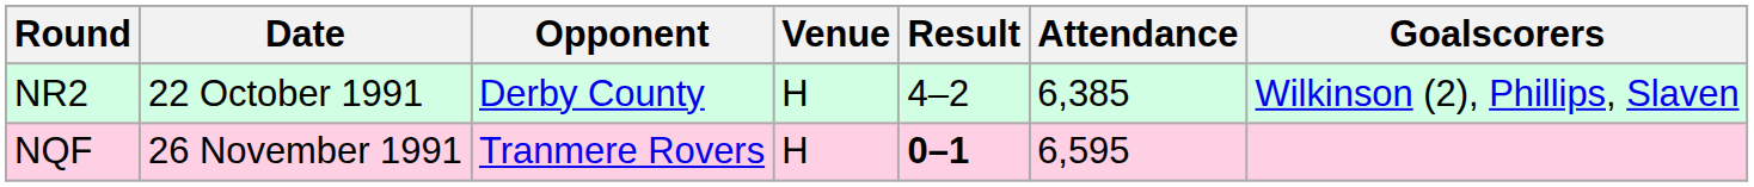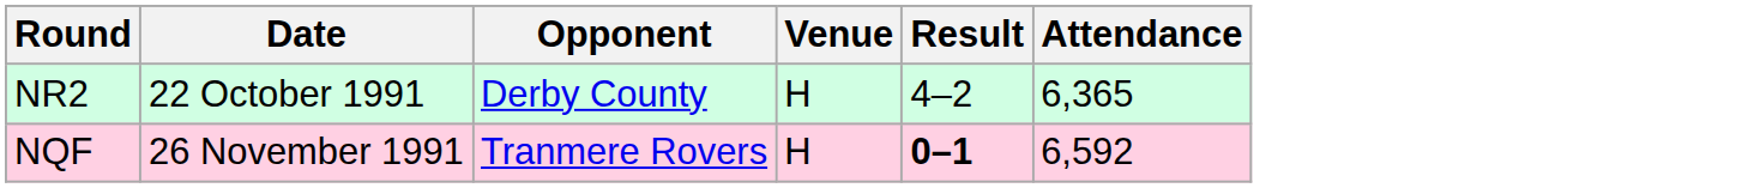- column: Goalscorers | Wilkinson (2), Phillips, Slaven
NR2 | Attendance: 6,385 -> 6,365
NQF | Attendance: 6,595 -> 6,592
